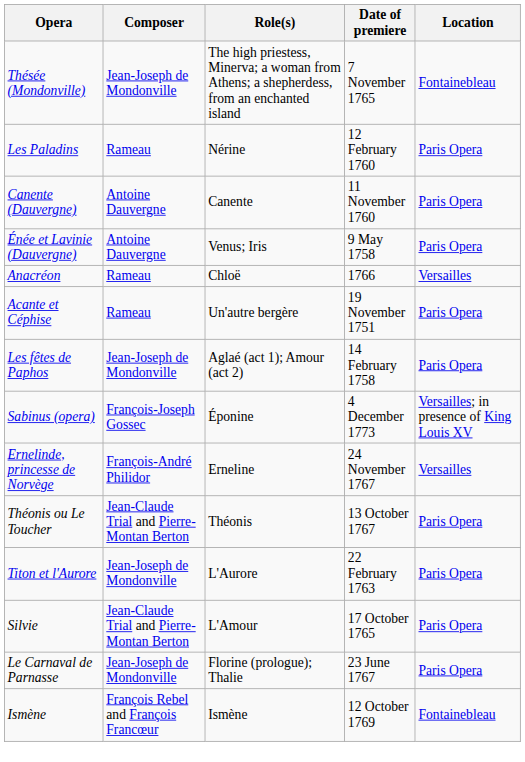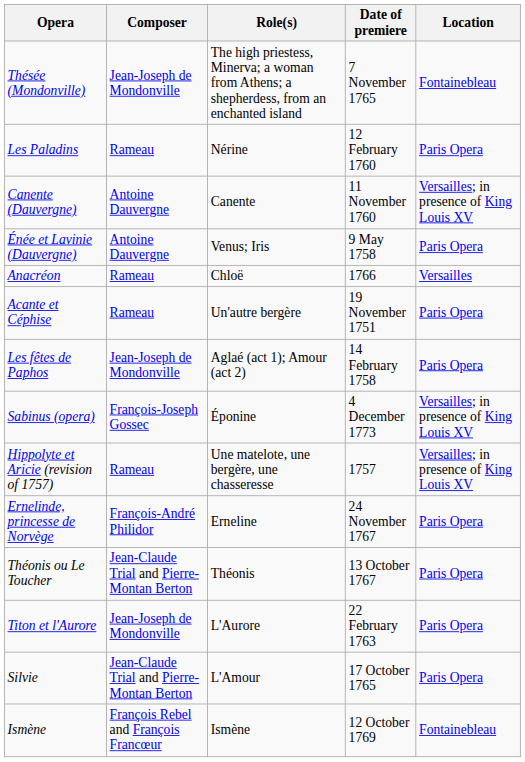Canente (Dauvergne) | Location: Paris Opera -> Versailles; in presence of King Louis XV
+ row: Hippolyte et Aricie (revision of 1757) | Rameau | Une matelote, une bergère, une chasseresse | 1757 | Versailles; in presence of King Louis XV
Ernelinde, princesse de Norvège | Location: Versailles -> Paris Opera
- row: Le Carnaval de Parnasse | Jean-Joseph de Mondonville | Florine (prologue); Thalie | 23 June 1767 | Paris Opera
